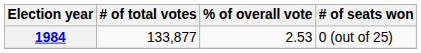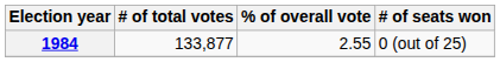1984 | % of overall vote: 2.53 -> 2.55
